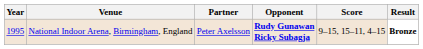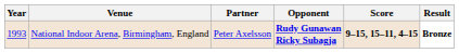National Indoor Arena, Birmingham, England | Year: 1995 -> 1993
National Indoor Arena, Birmingham, England | Score: normal -> bold
